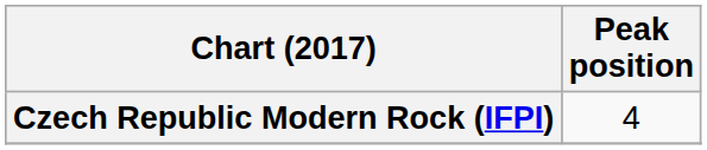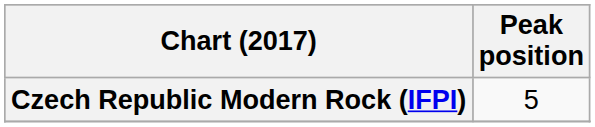Czech Republic Modern Rock (IFPI) | Peak position: 4 -> 5
